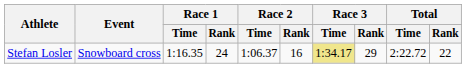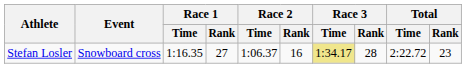Stefan Losler | Race 1 / Rank: 24 -> 27
Stefan Losler | Race 3 / Rank: 29 -> 28
Stefan Losler | Total / Rank: 22 -> 23
